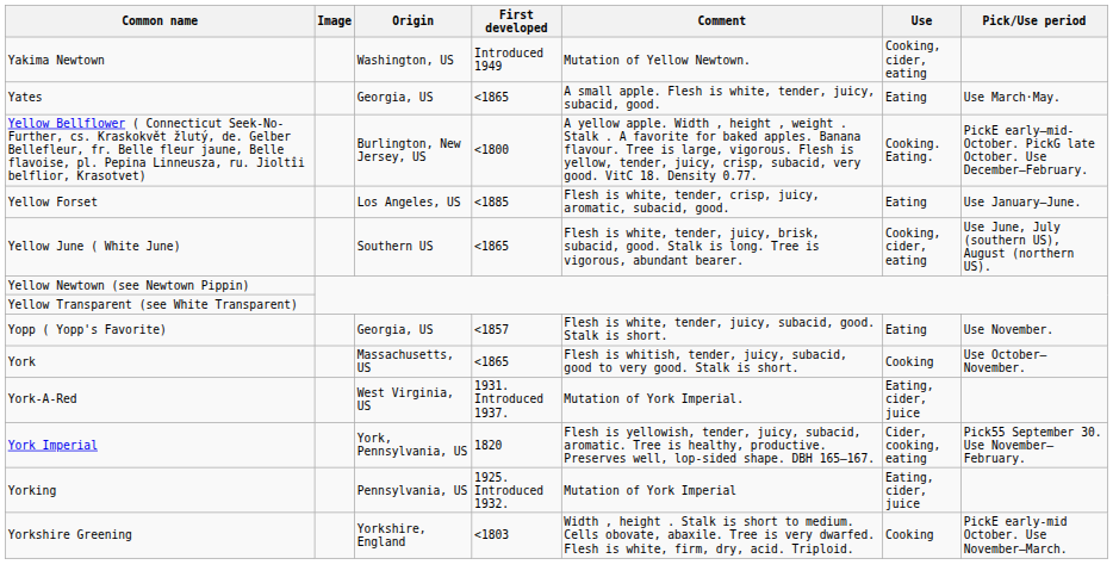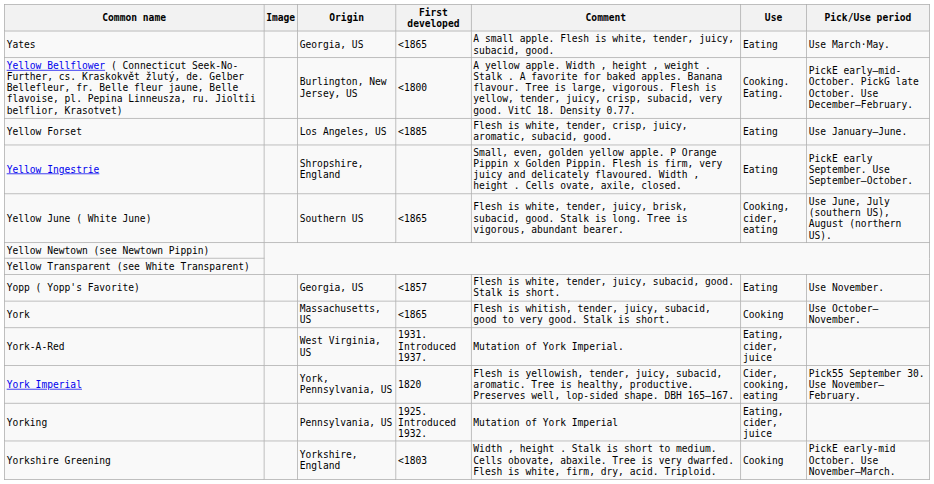- row: Yakima Newtown | Washington, US | Introduced 1949 | Mutation of Yellow Newtown. | Cooking, cider, eating
+ row: Yellow Ingestrie | Shropshire, England | Small, even, golden yellow apple. P Orange Pippin x Golden Pippin. Flesh is firm, very juicy and delicately flavoured. Width , height . Cells ovate, axile, closed. | Eating | PickE early September. Use September–October.
